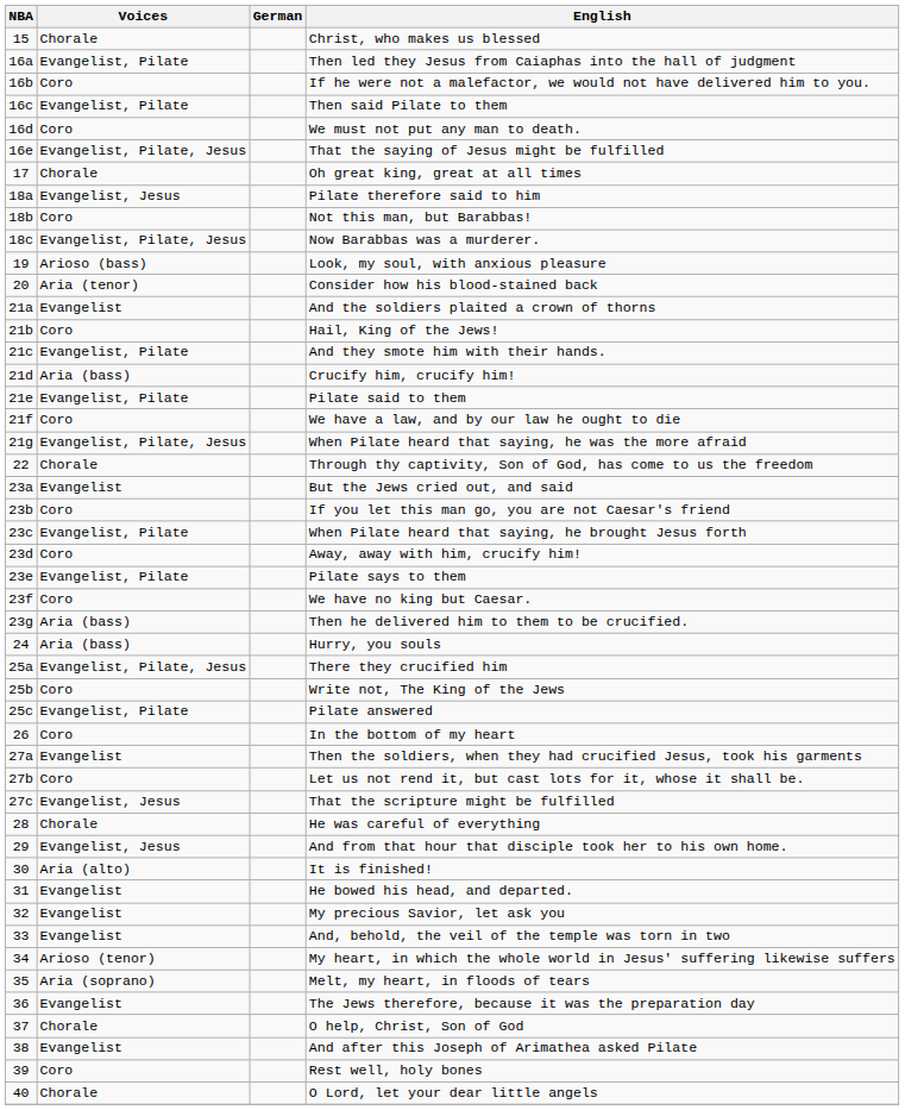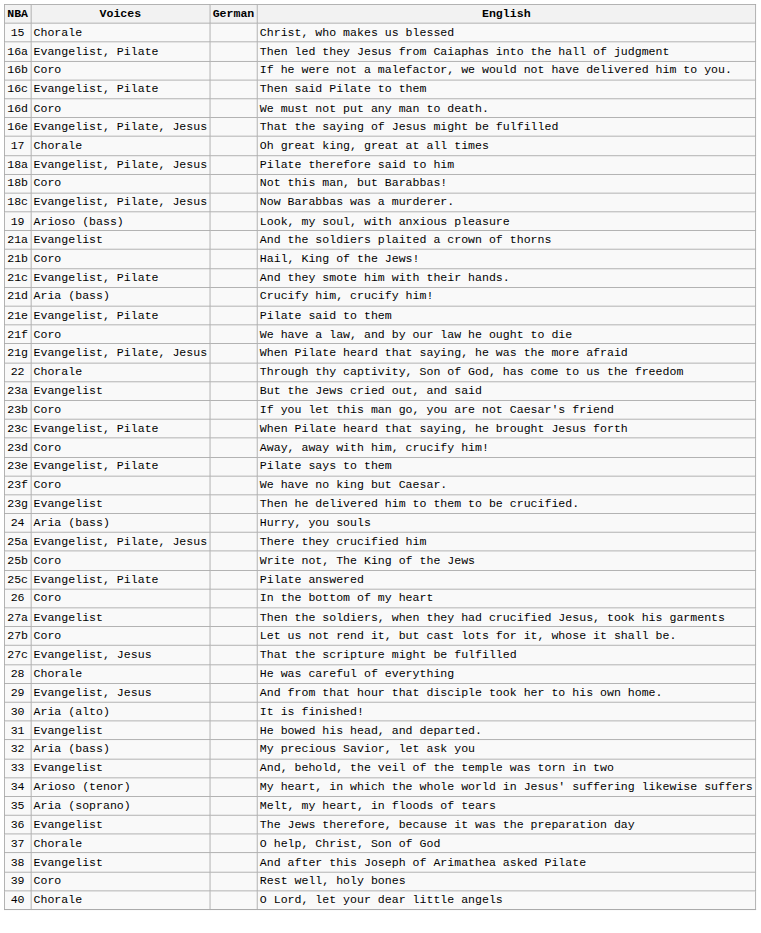Pilate therefore said to him | Voices: Evangelist, Jesus -> Evangelist, Pilate, Jesus
- row: 20 | Aria (tenor) | Consider how his blood-stained back
Then he delivered him to them to be crucified. | Voices: Aria (bass) -> Evangelist
My precious Savior, let ask you | Voices: Evangelist -> Aria (bass)
